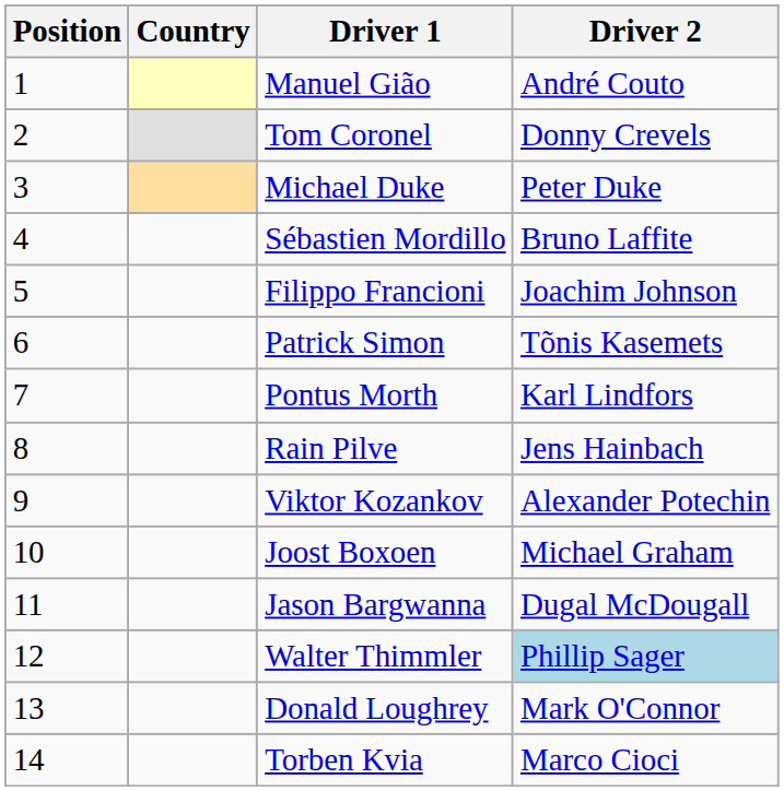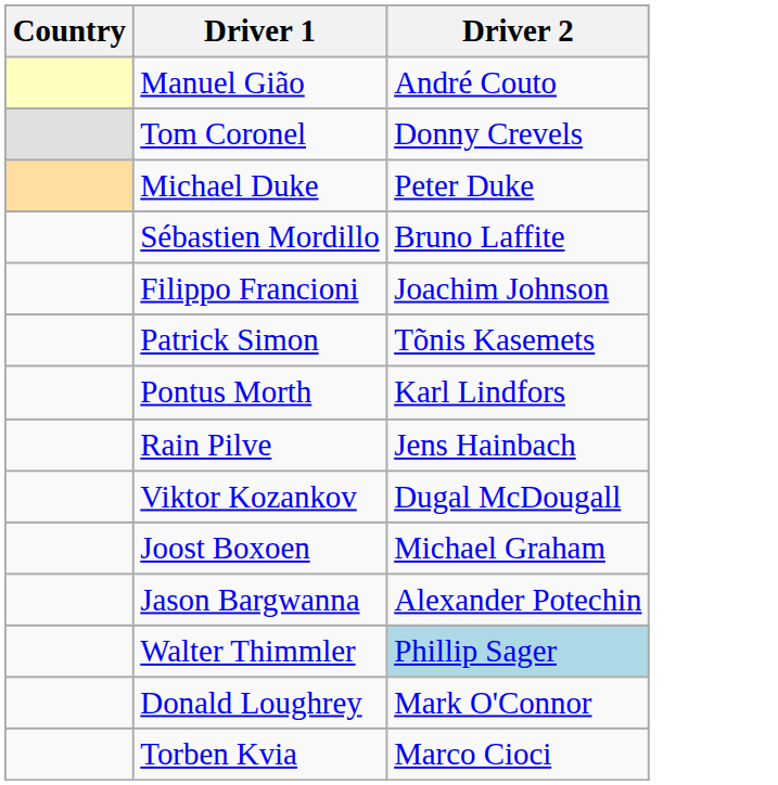- column: Position | 1 | 2 | 3 | 4 | 5 | 6 | 7 | 8 | 9 | 10 | 11 | 12 | 13 | 14
Viktor Kozankov | Driver 2: Alexander Potechin -> Dugal McDougall
Jason Bargwanna | Driver 2: Dugal McDougall -> Alexander Potechin
